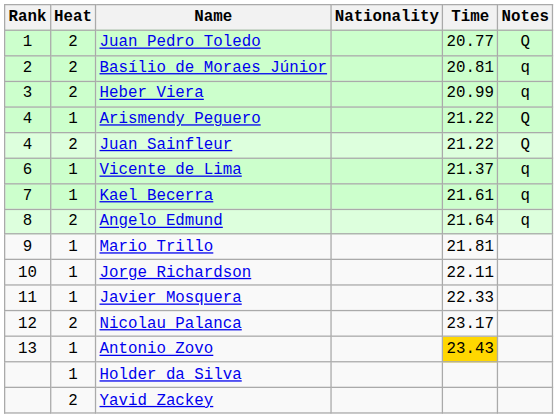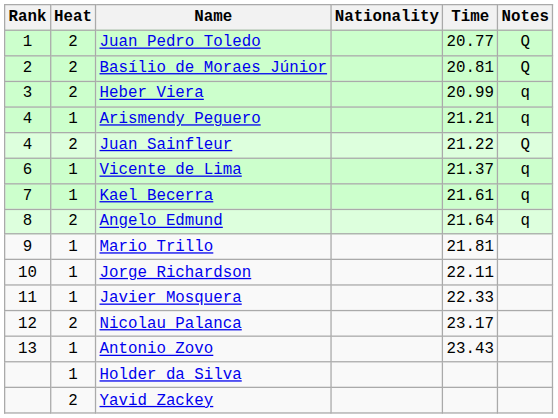Basílio de Moraes Júnior | Notes: q -> Q
Arismendy Peguero | Time: 21.22 -> 21.21
Arismendy Peguero | Notes: Q -> q
Antonio Zovo | Time: gold background -> no background
